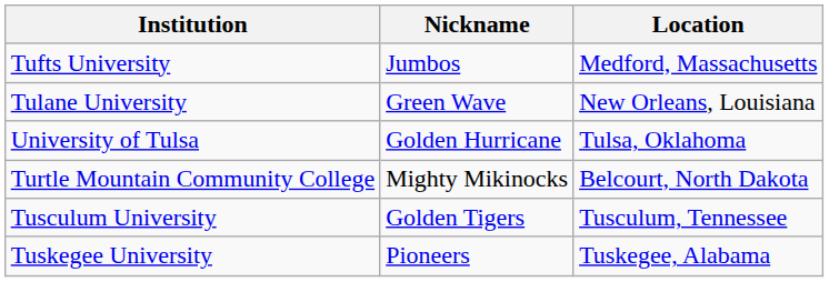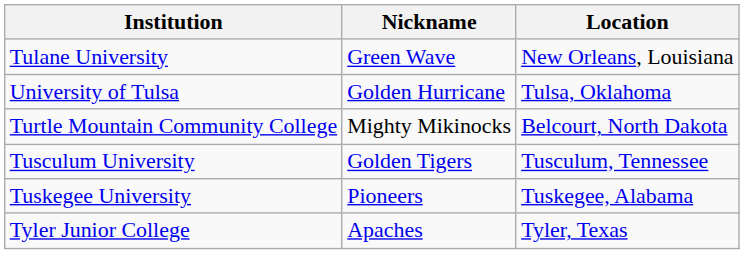- row: Tufts University | Jumbos | Medford, Massachusetts
+ row: Tyler Junior College | Apaches | Tyler, Texas
